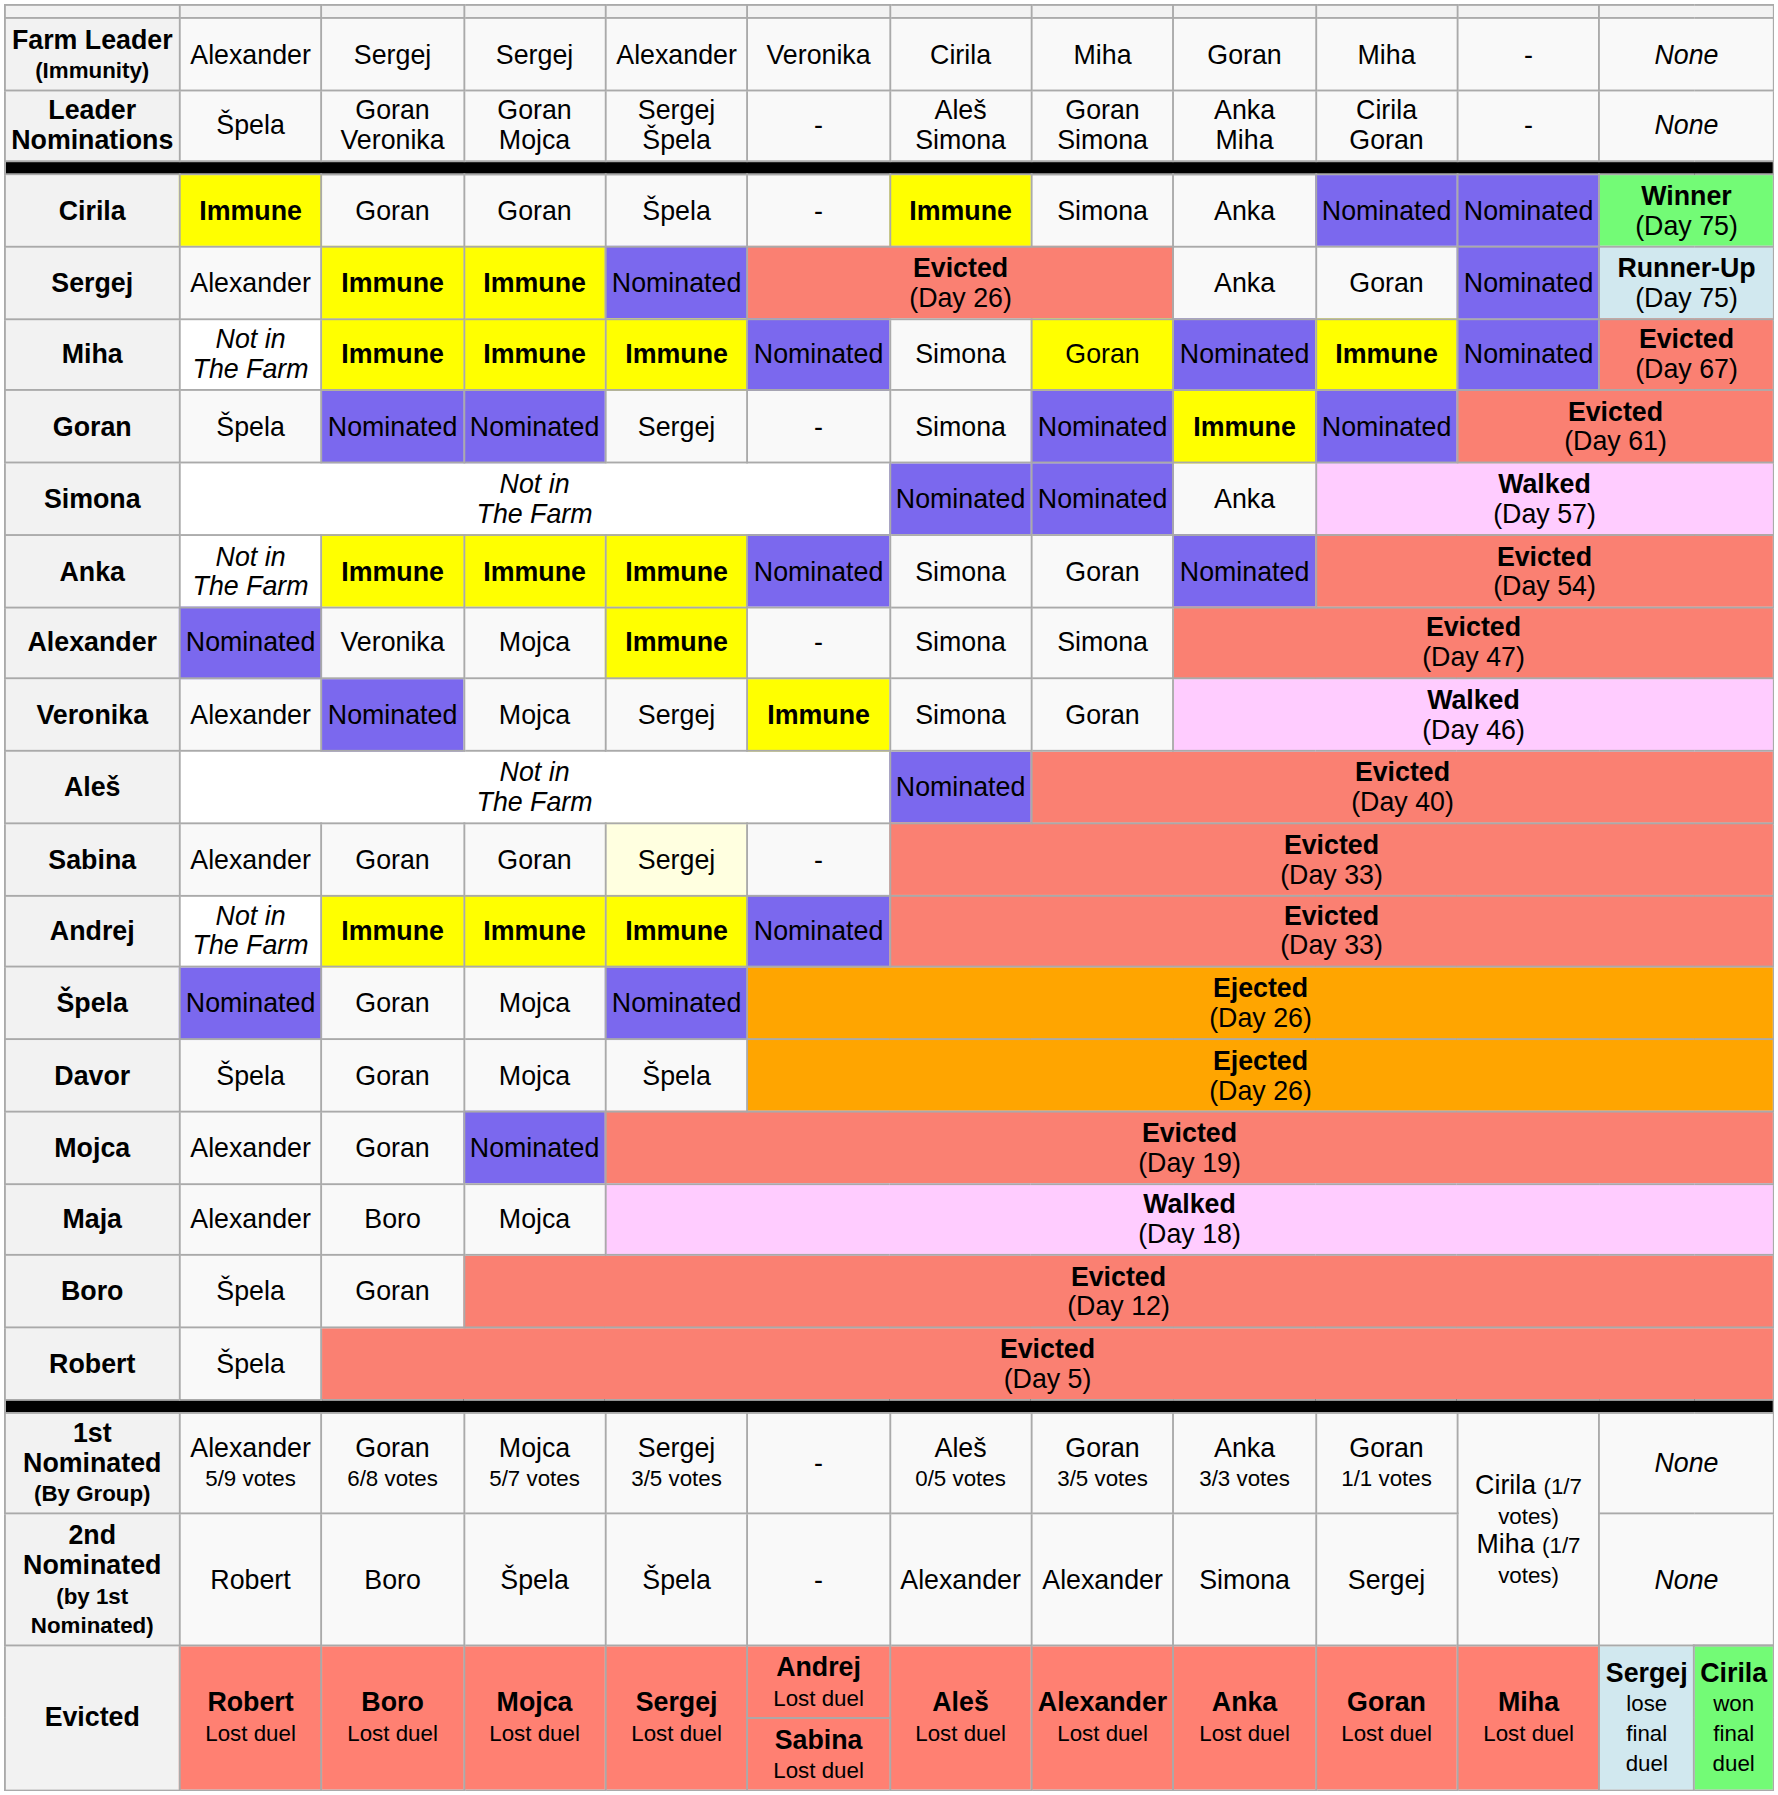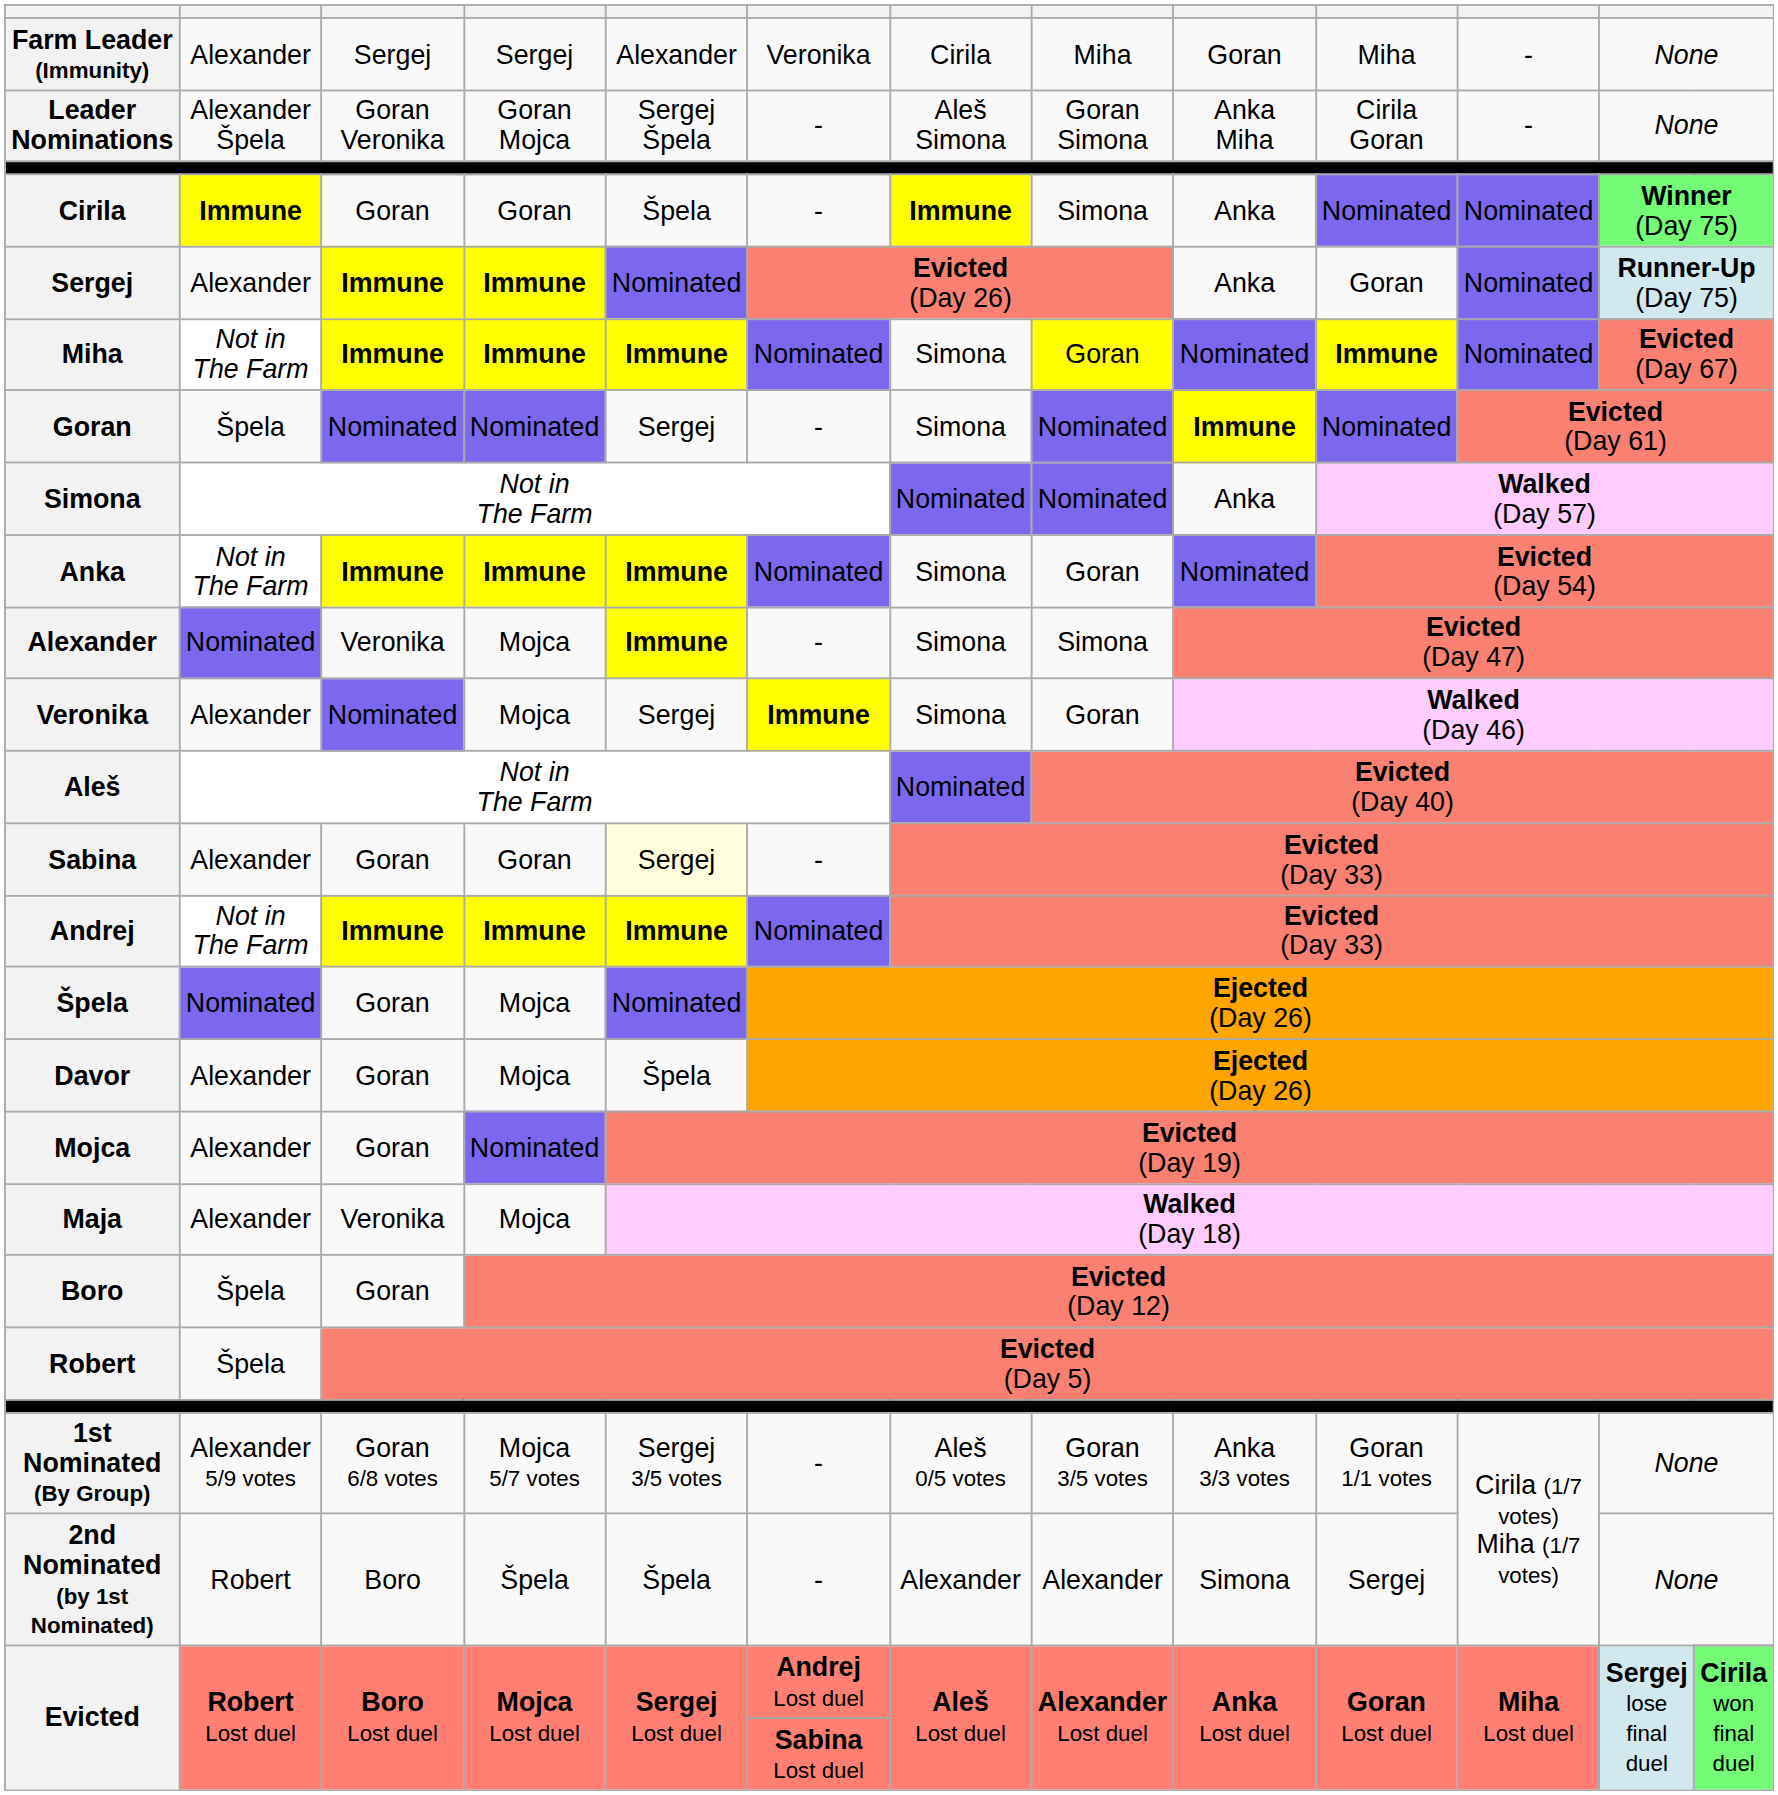Leader Nominations | column 2: Špela -> Alexander Špela
Davor | column 2: Špela -> Alexander
Maja | column 3: Boro -> Veronika
